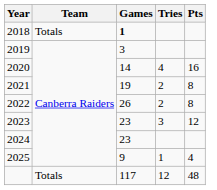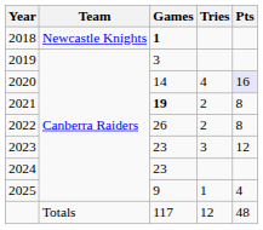2018 | Team: Totals -> Newcastle Knights
2020 | Pts: no background -> lavender background
2021 | Games: normal -> bold
